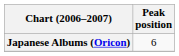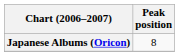Japanese Albums (Oricon) | Peak position: 6 -> 8
